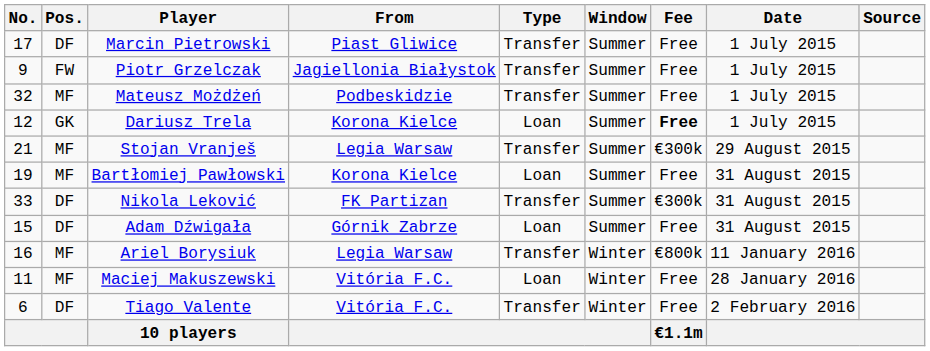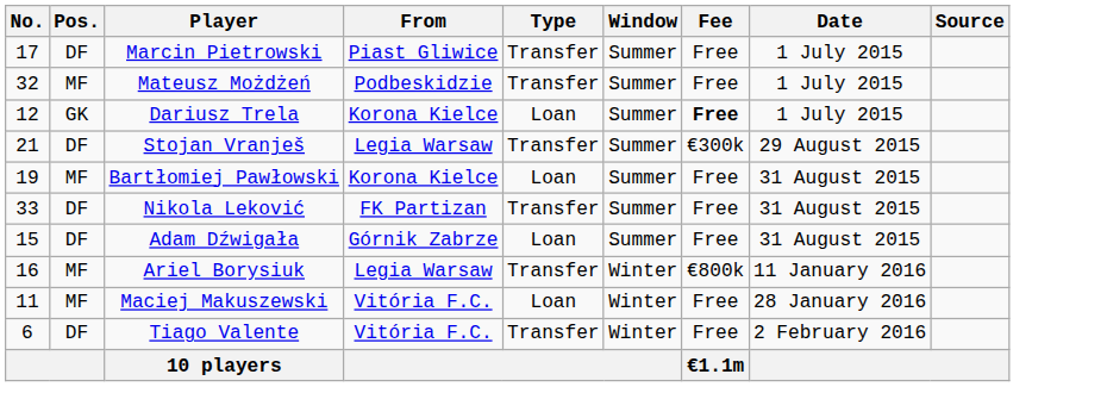- row: 9 | FW | Piotr Grzelczak | Jagiellonia Białystok | Transfer | Summer | Free | 1 July 2015
Stojan Vranješ | Pos.: MF -> DF
Nikola Leković | Fee: €300k -> Free
